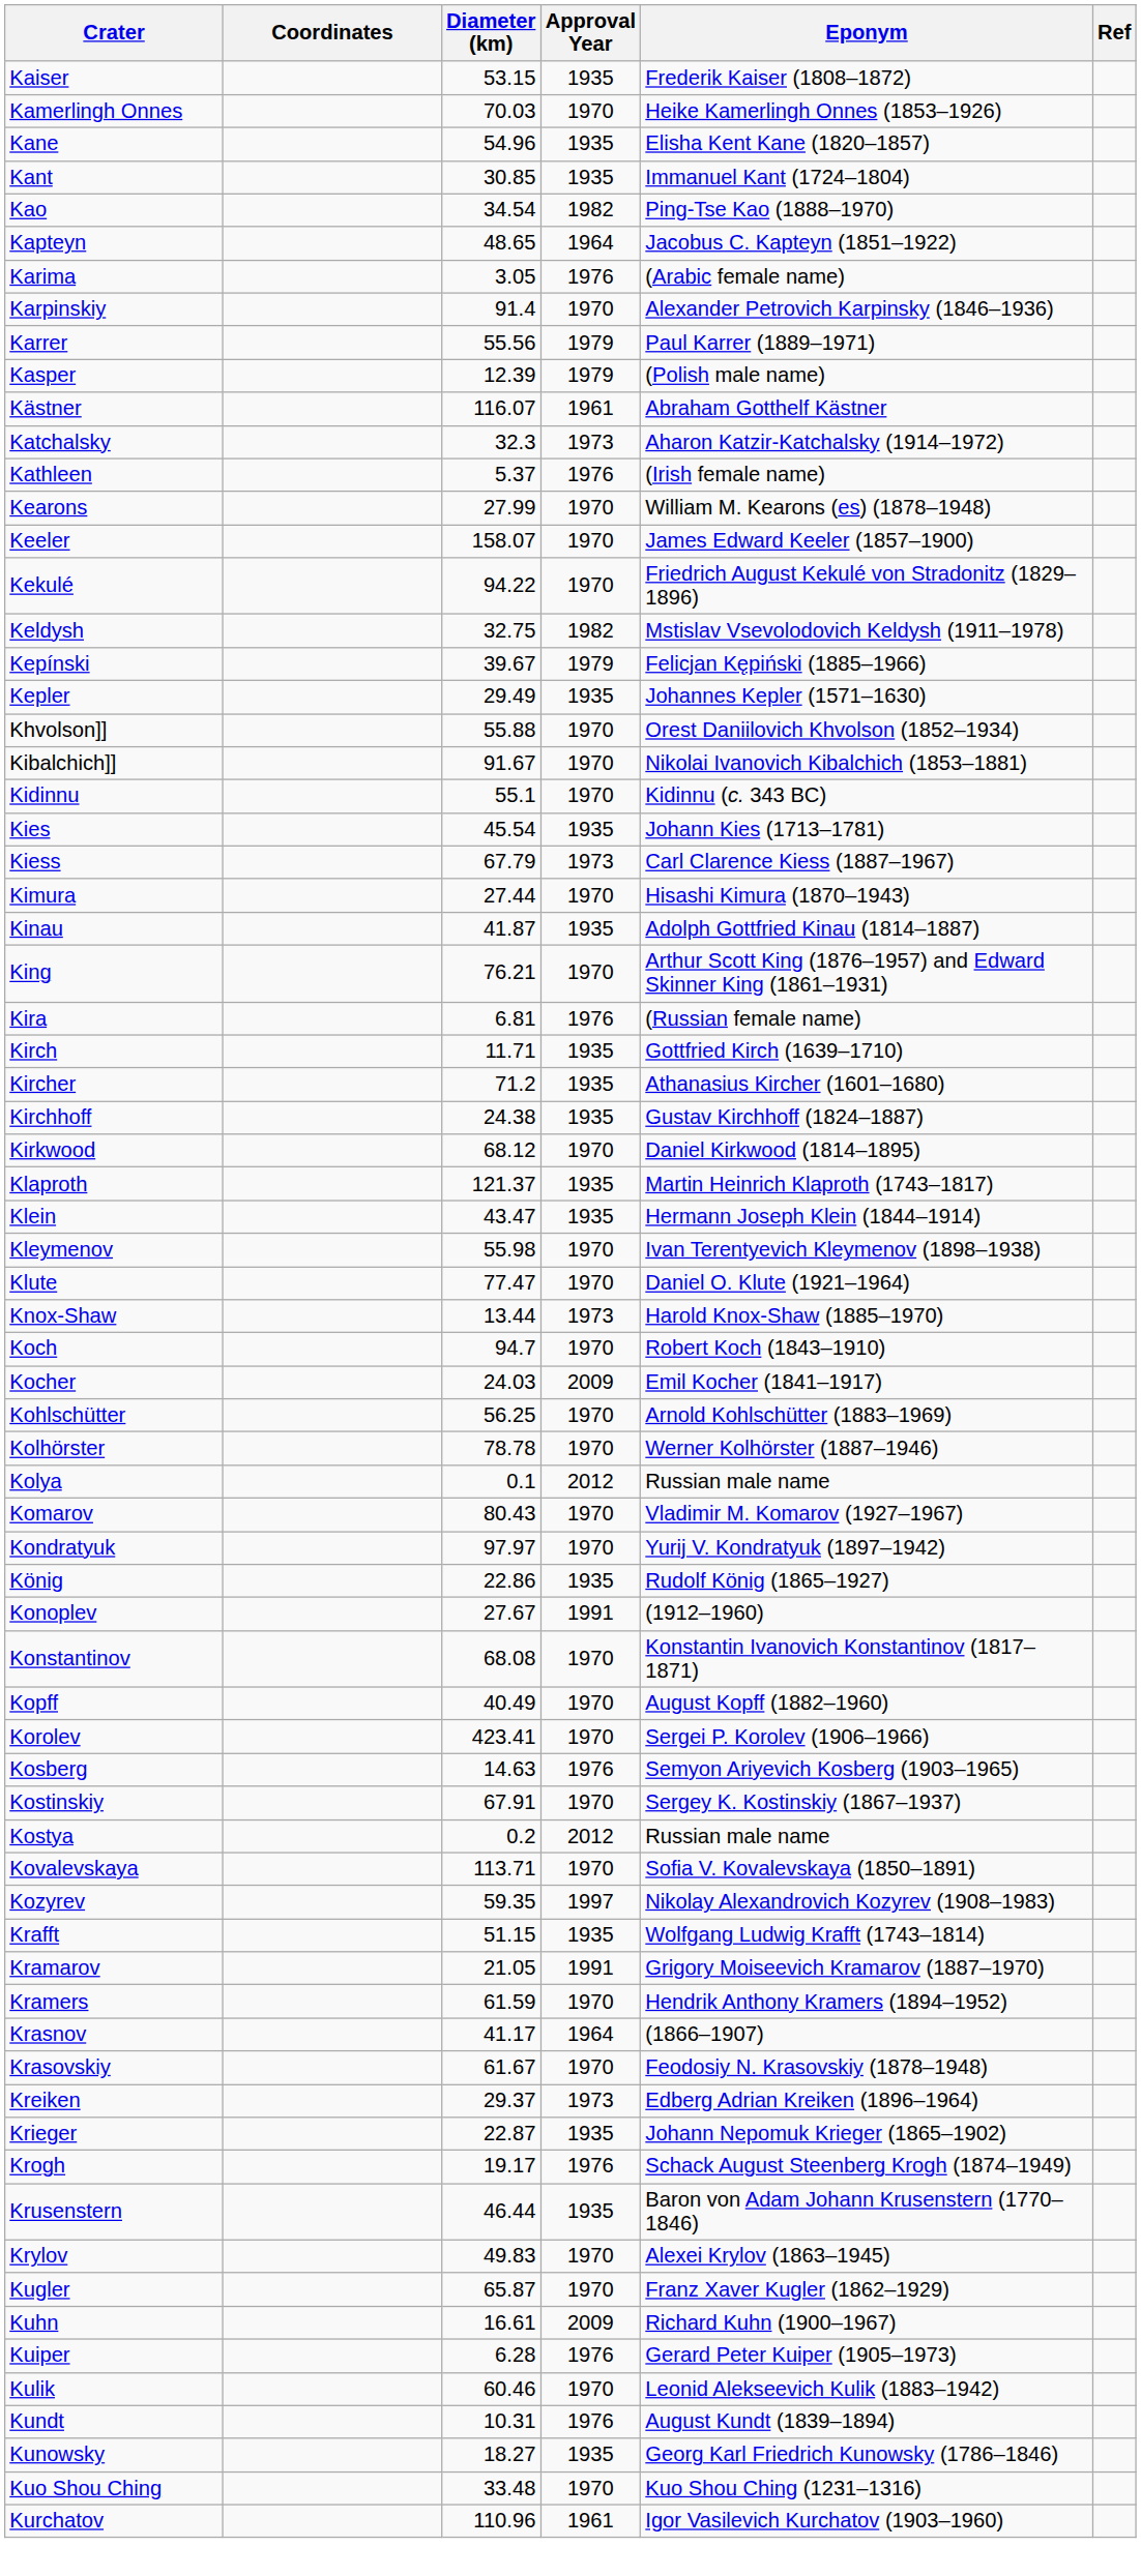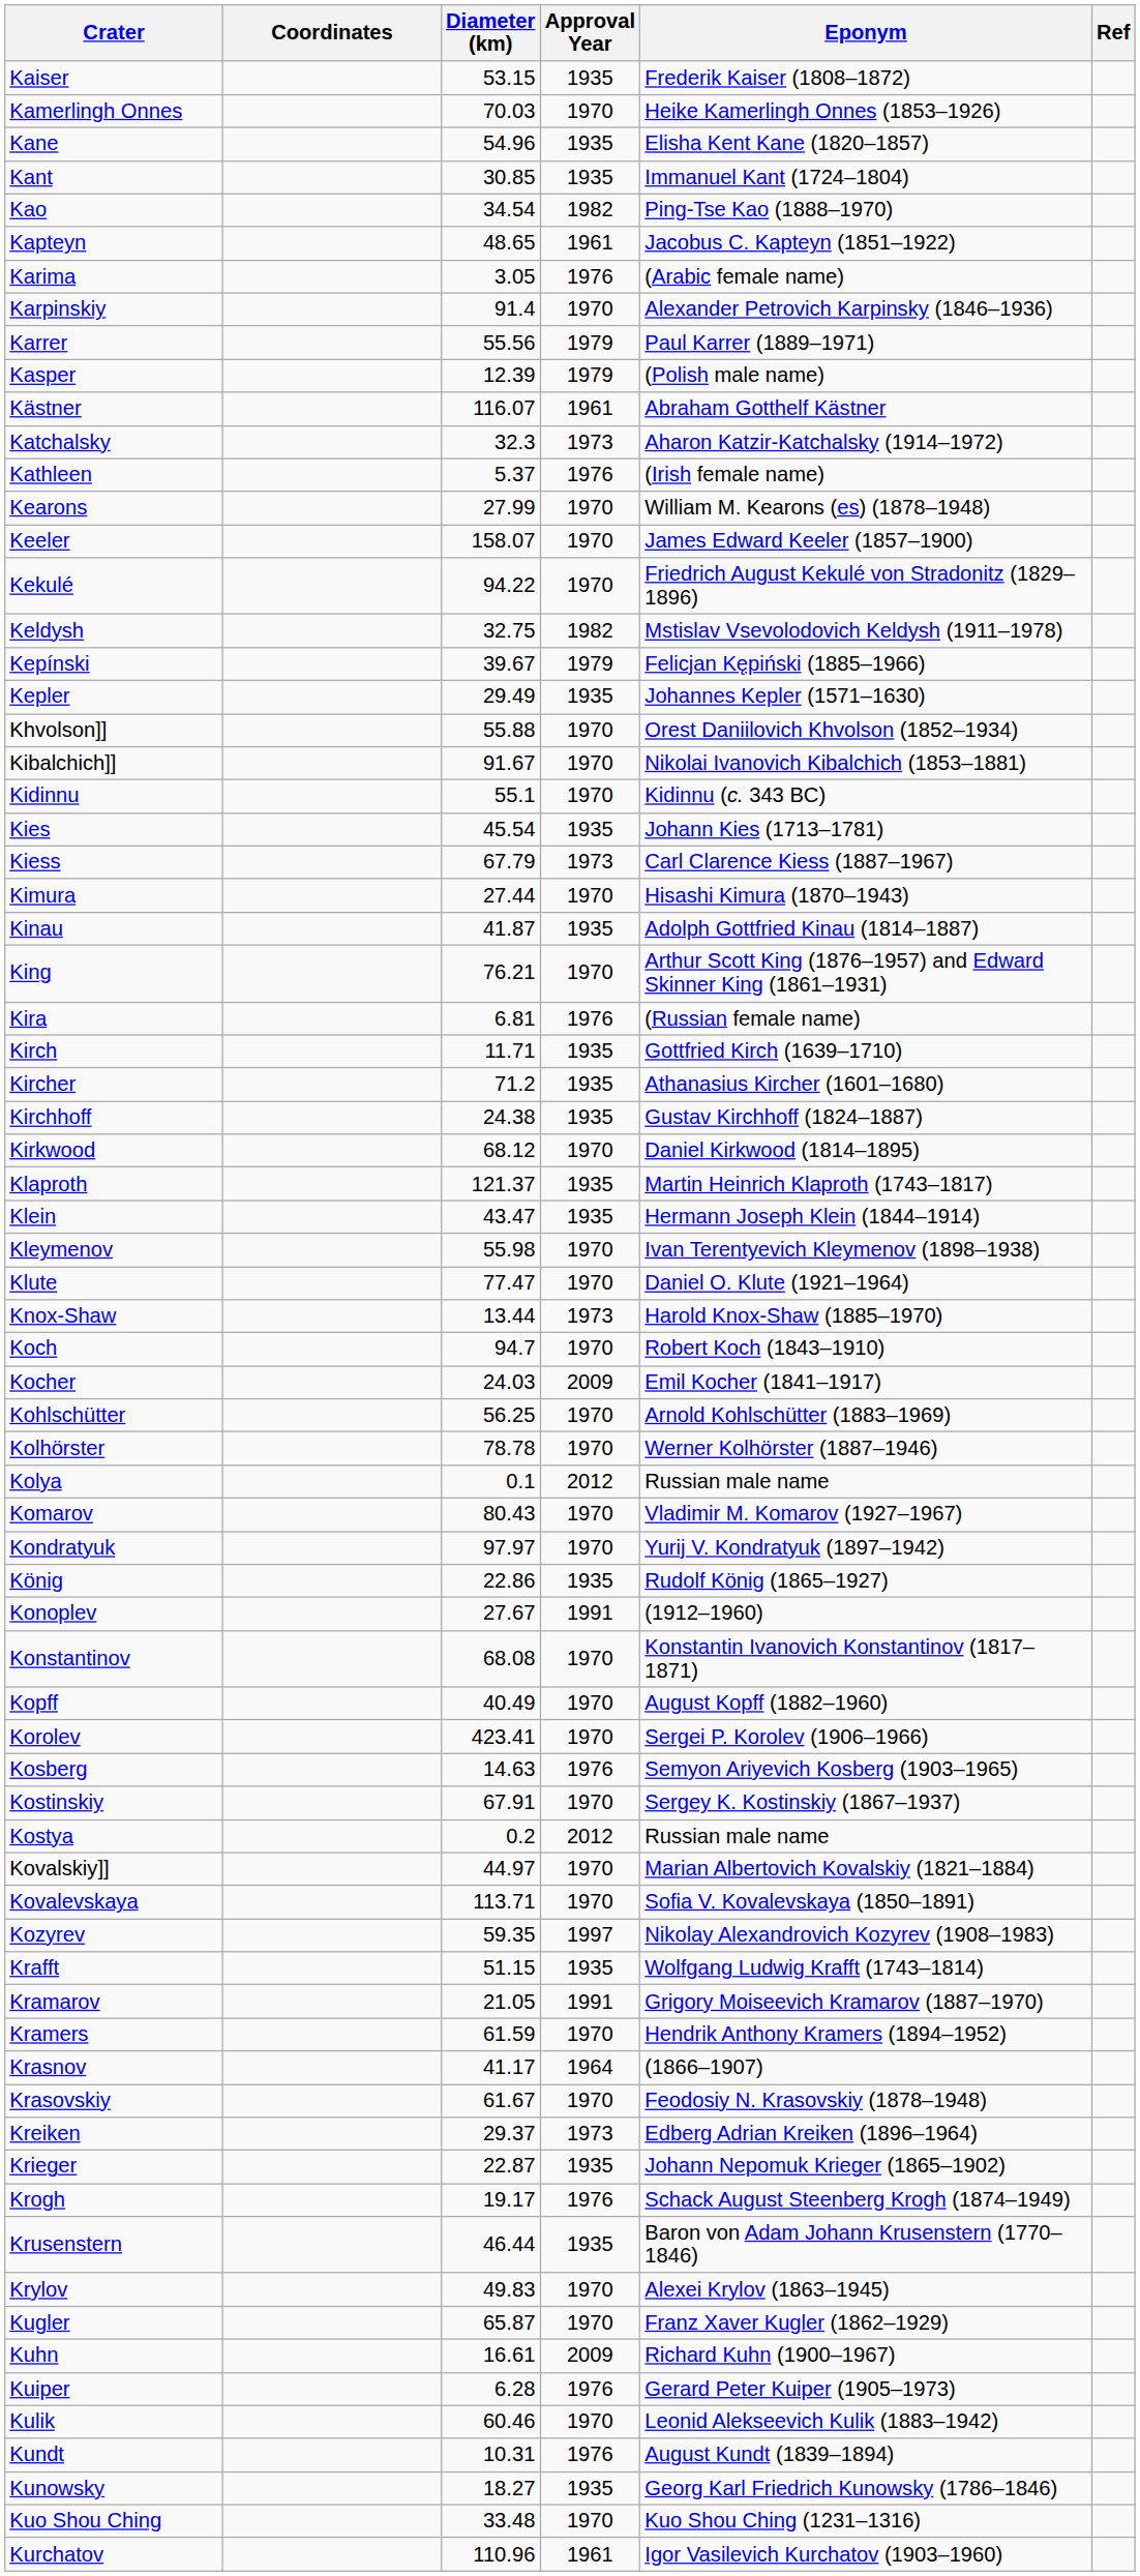Kapteyn | Approval Year: 1964 -> 1961
+ row: Kovalskiy]] | 44.97 | 1970 | Marian Albertovich Kovalskiy (1821–1884)
